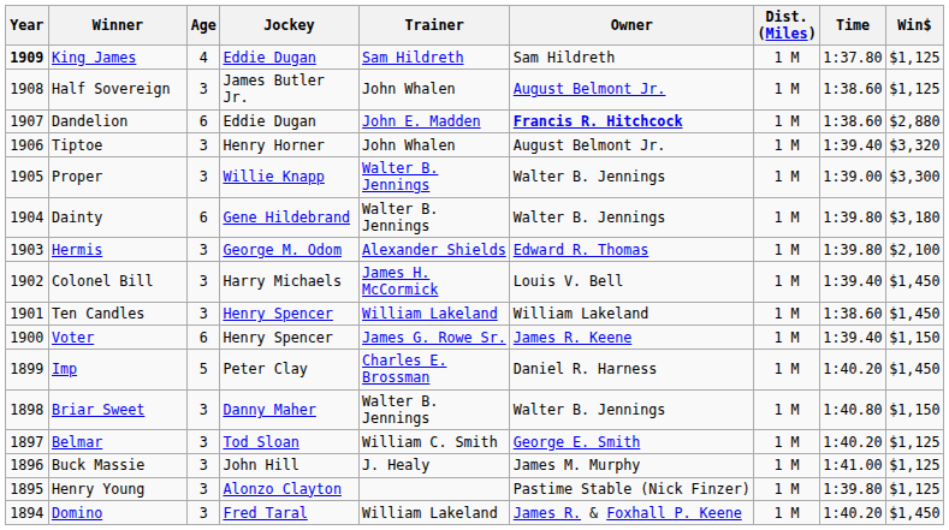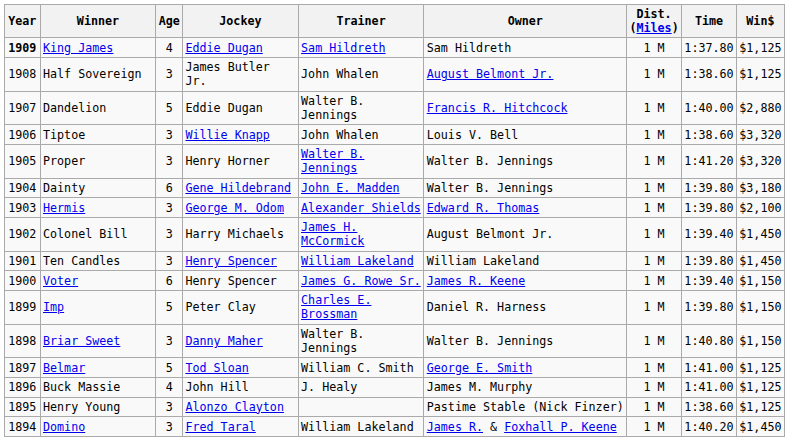Dandelion | Age: 6 -> 5
Dandelion | Trainer: John E. Madden -> Walter B. Jennings
Dandelion | Owner: bold -> normal
Dandelion | Time: 1:38.60 -> 1:40.00
Tiptoe | Jockey: Henry Horner -> Willie Knapp
Tiptoe | Owner: August Belmont Jr. -> Louis V. Bell
Tiptoe | Time: 1:39.40 -> 1:38.60
Proper | Jockey: Willie Knapp -> Henry Horner
Proper | Time: 1:39.00 -> 1:41.20
Proper | Win$: $3,300 -> $3,320
Dainty | Trainer: Walter B. Jennings -> John E. Madden
Colonel Bill | Owner: Louis V. Bell -> August Belmont Jr.
Ten Candles | Time: 1:38.60 -> 1:39.80
Imp | Time: 1:40.20 -> 1:39.80
Imp | Win$: $1,450 -> $1,150
Belmar | Age: 3 -> 5
Belmar | Time: 1:40.20 -> 1:41.00
Buck Massie | Age: 3 -> 4
Henry Young | Time: 1:39.80 -> 1:38.60
